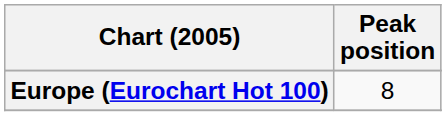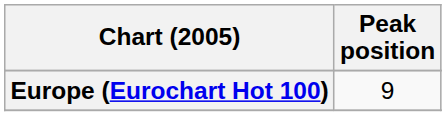Europe (Eurochart Hot 100) | Peak position: 8 -> 9
